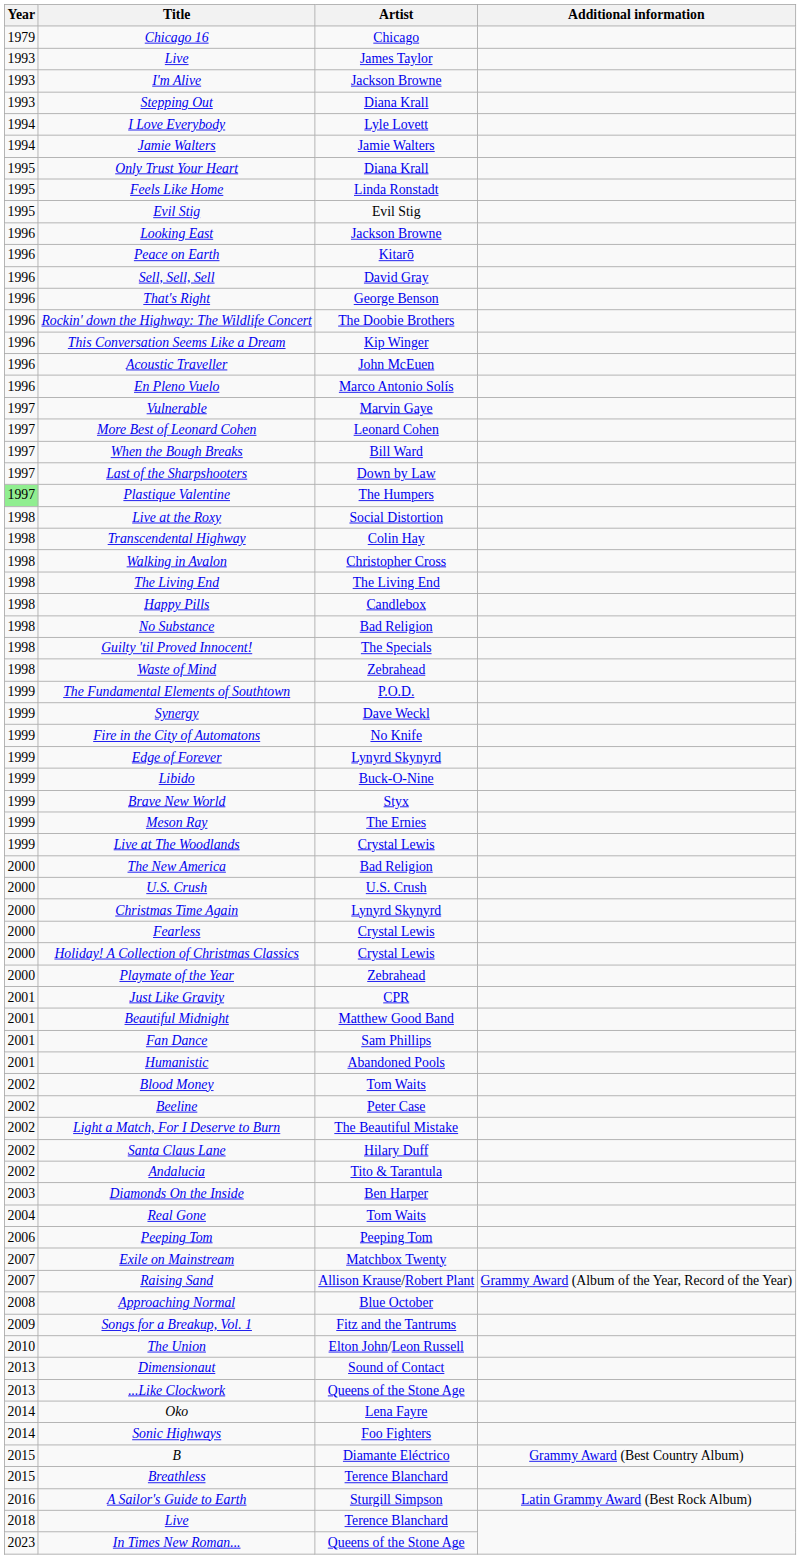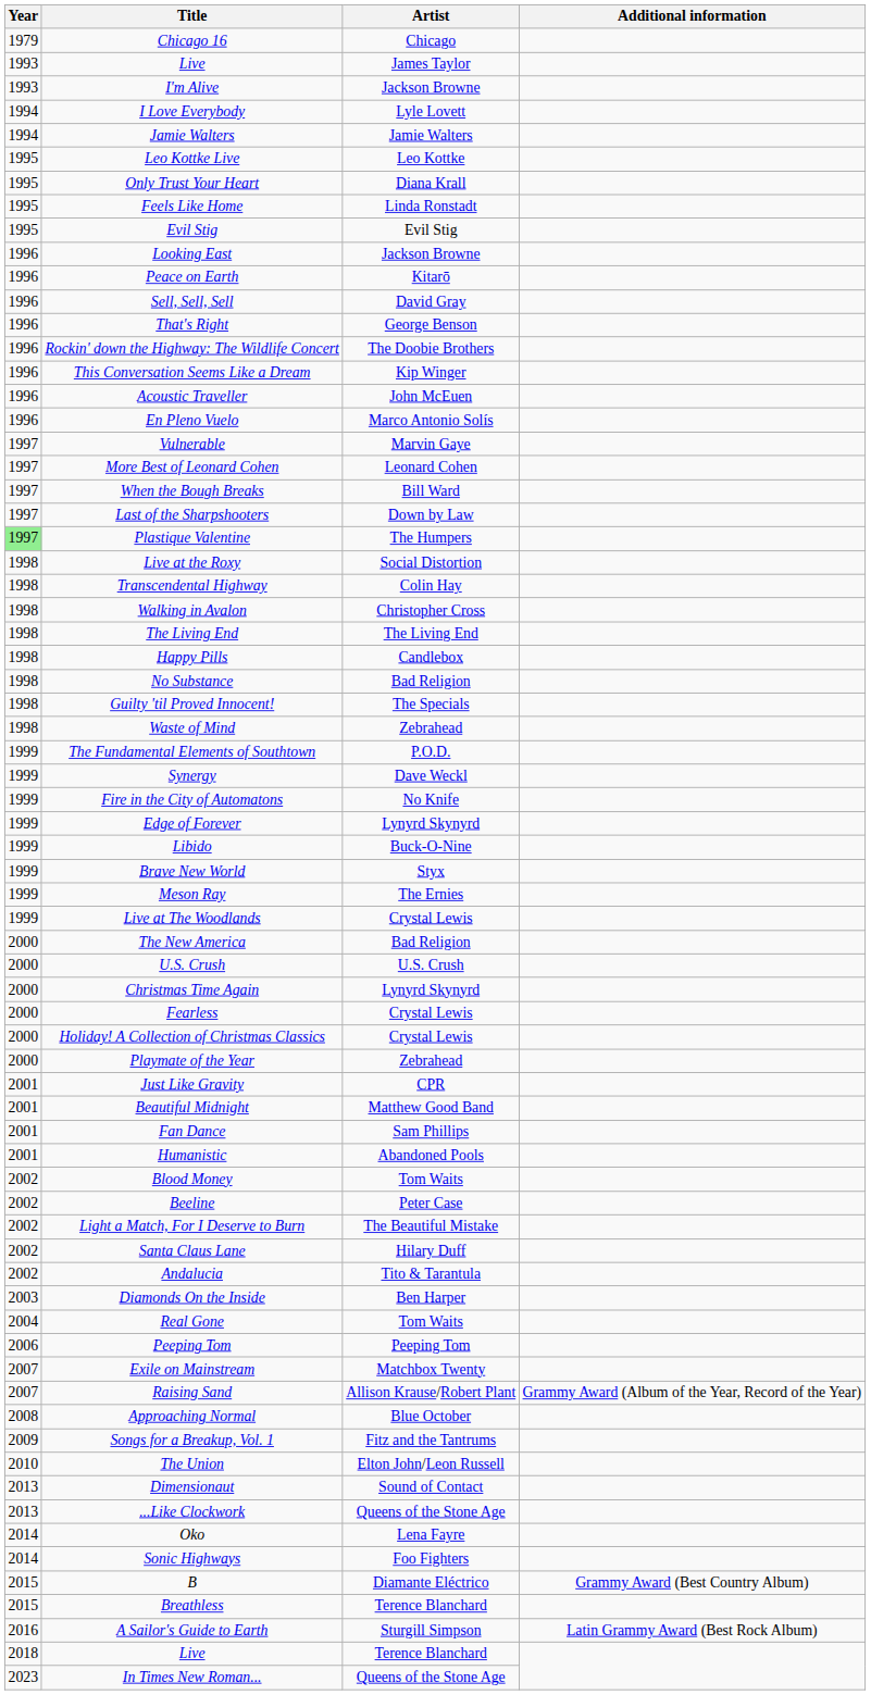- row: 1993 | Stepping Out | Diana Krall
+ row: 1995 | Leo Kottke Live | Leo Kottke
